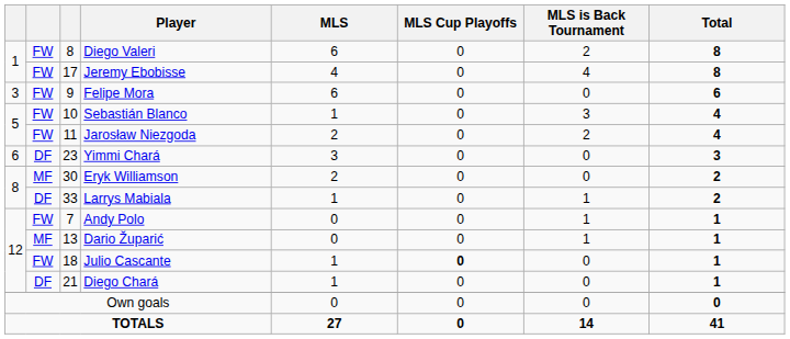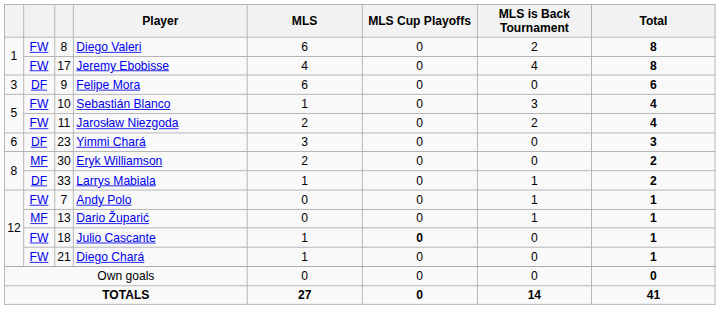Felipe Mora | column 2: FW -> DF
Diego Chará | column 2: DF -> FW
